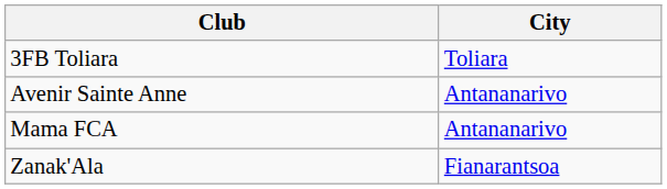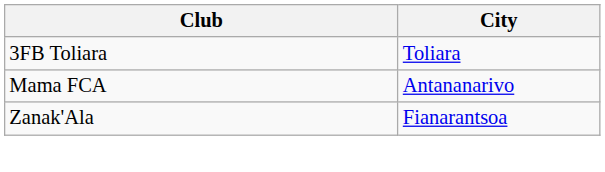- row: Avenir Sainte Anne | Antananarivo
